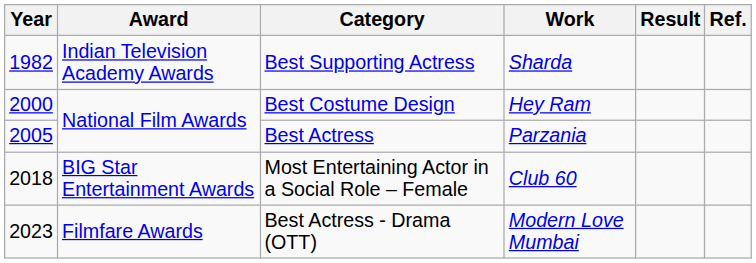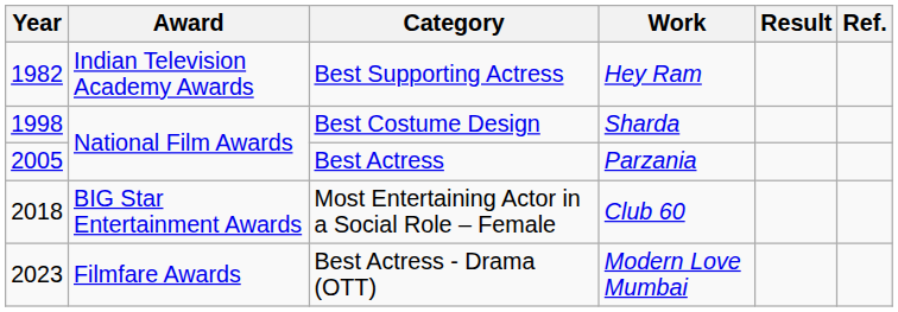Best Supporting Actress | Work: Sharda -> Hey Ram
Best Costume Design | Year: 2000 -> 1998
Best Costume Design | Work: Hey Ram -> Sharda
